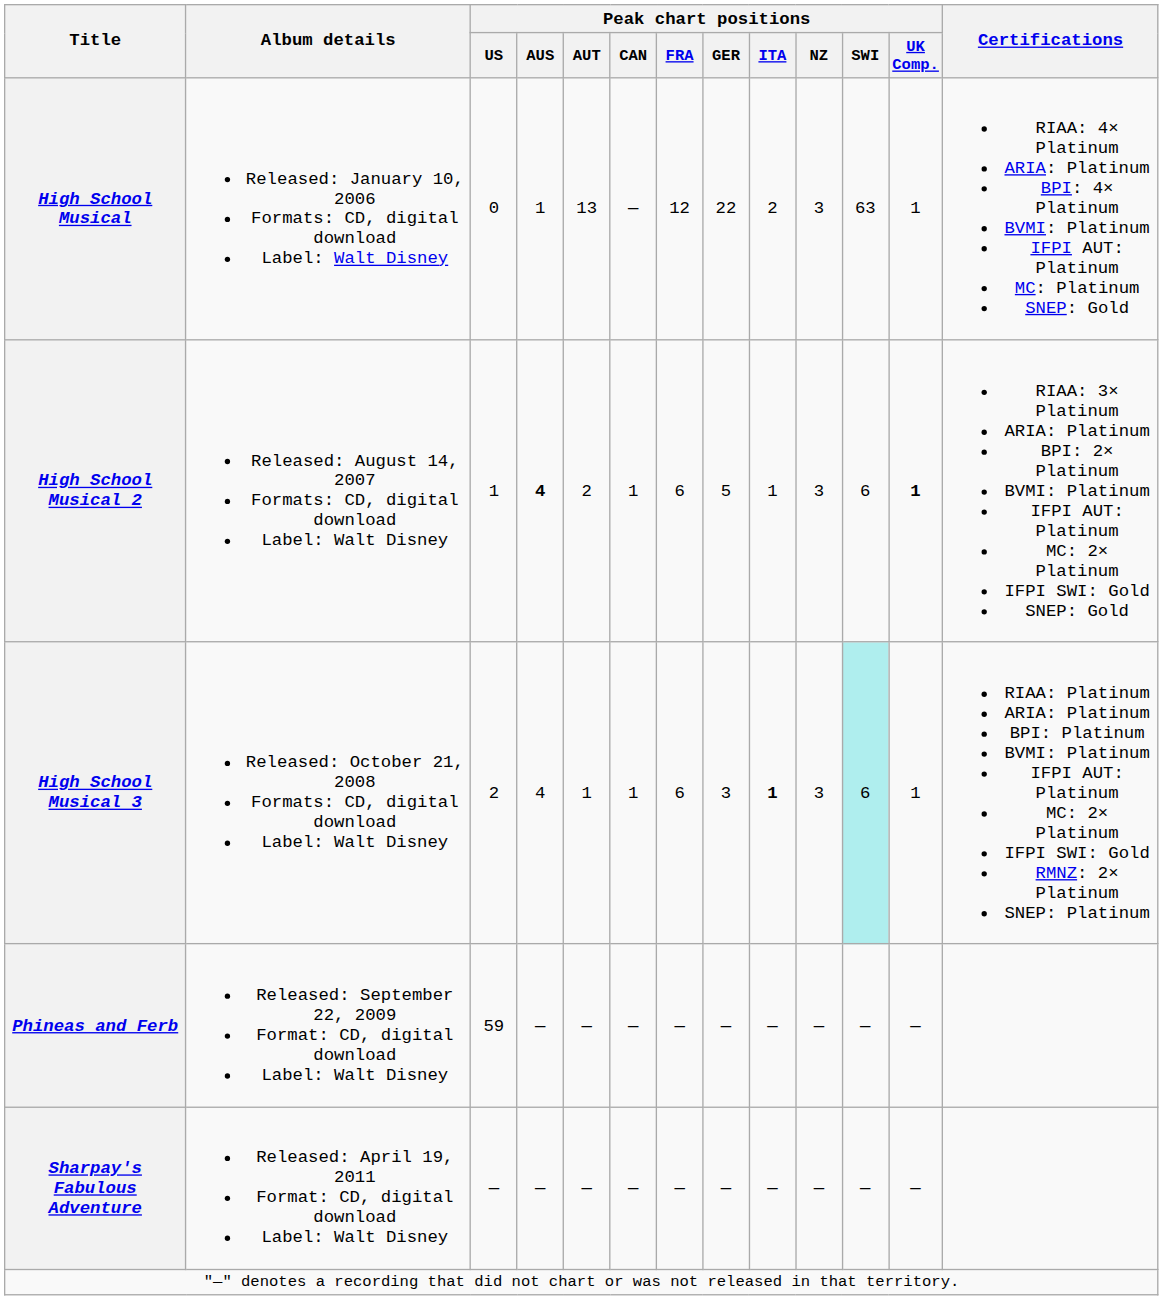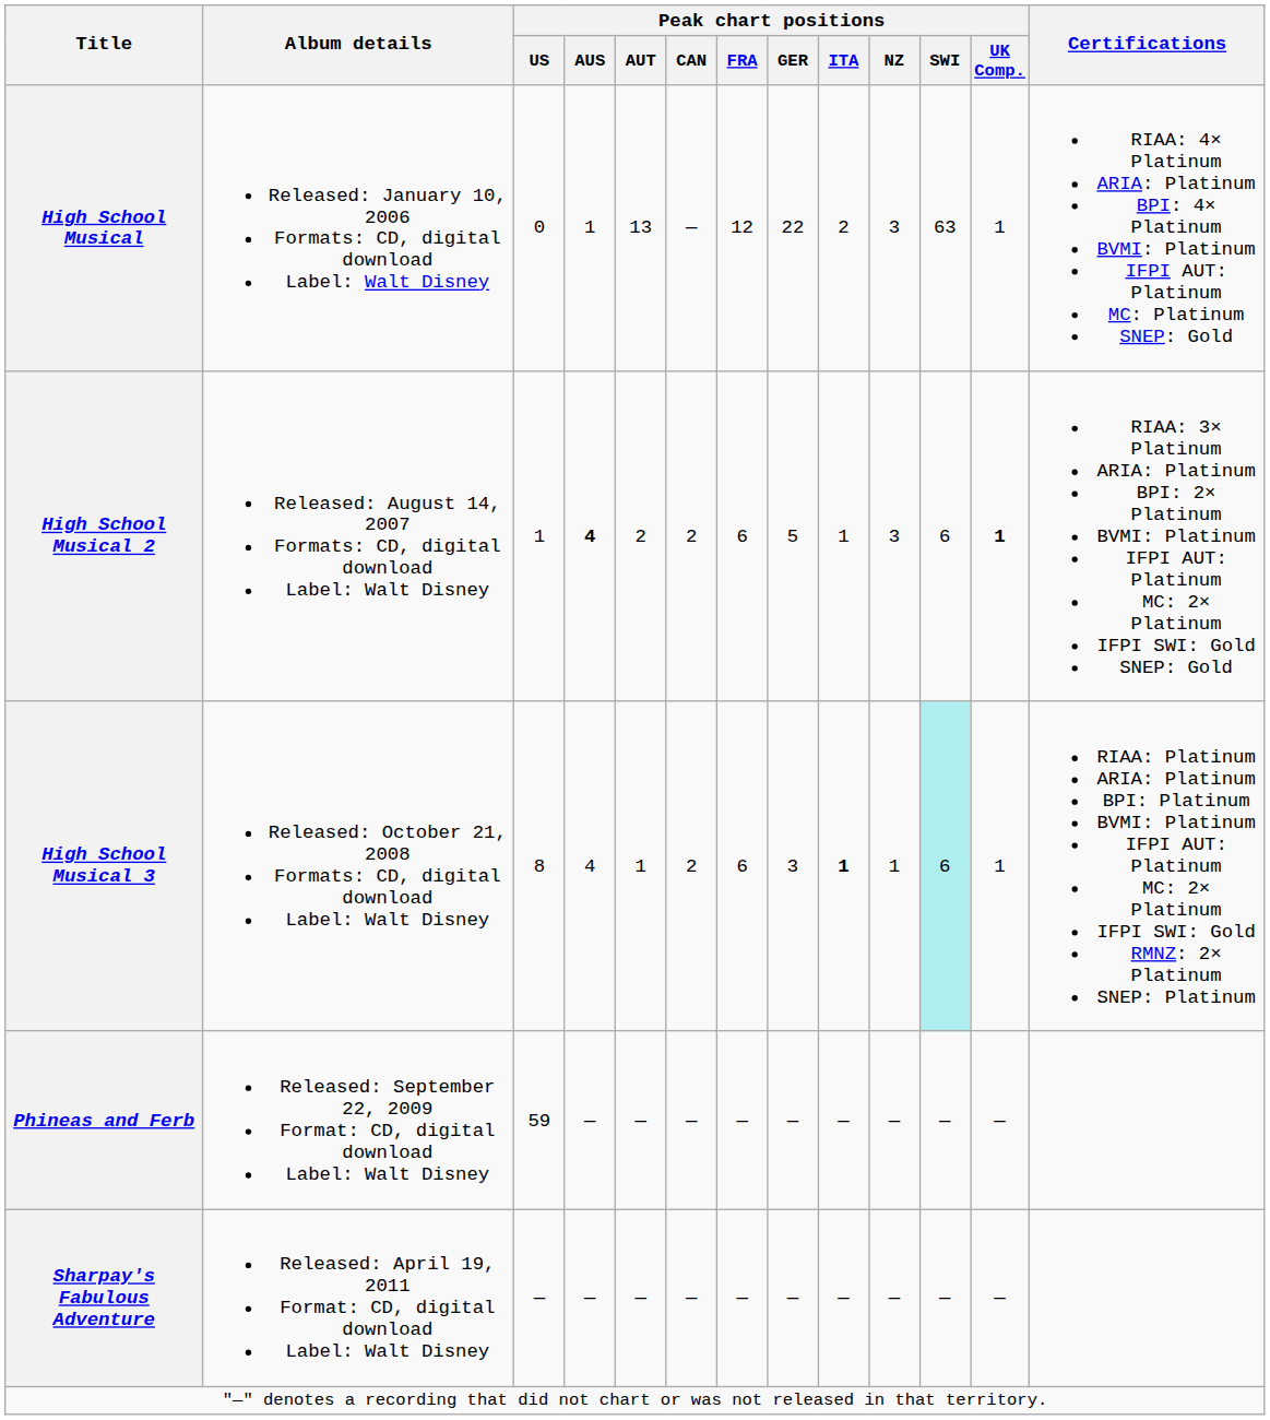High School Musical 2 | Peak chart positions / CAN: 1 -> 2
High School Musical 3 | Peak chart positions / US: 2 -> 8
High School Musical 3 | Peak chart positions / CAN: 1 -> 2
High School Musical 3 | Peak chart positions / NZ: 3 -> 1
